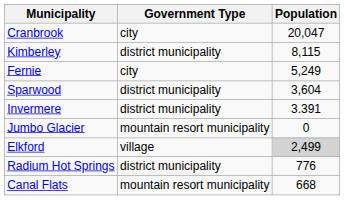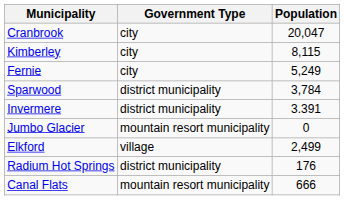Kimberley | Government Type: district municipality -> city
Sparwood | Population: 3,604 -> 3,784
Elkford | Population: lightgrey background -> no background
Radium Hot Springs | Population: 776 -> 176
Canal Flats | Population: 668 -> 666
